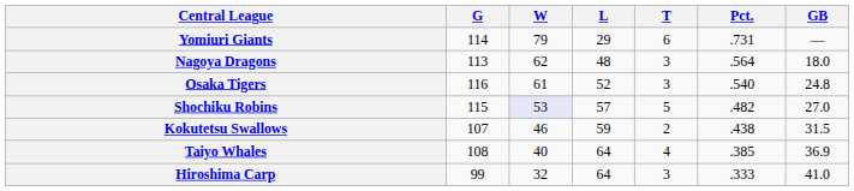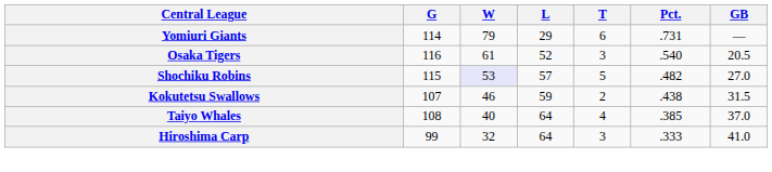- row: Nagoya Dragons | 113 | 62 | 48 | 3 | .564 | 18.0
Osaka Tigers | GB: 24.8 -> 20.5
Taiyo Whales | GB: 36.9 -> 37.0
